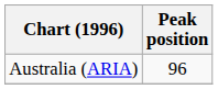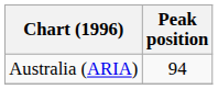Australia (ARIA) | Peak position: 96 -> 94
